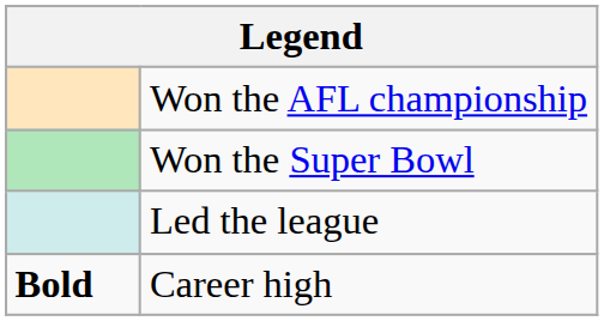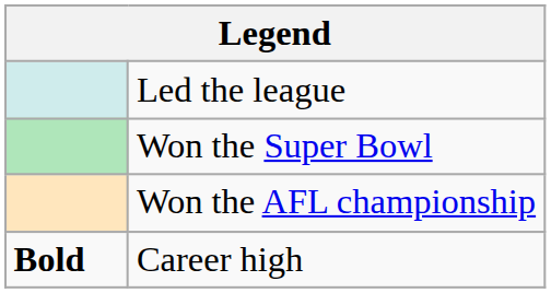rows swapped: Won the AFL championship <-> Led the league
